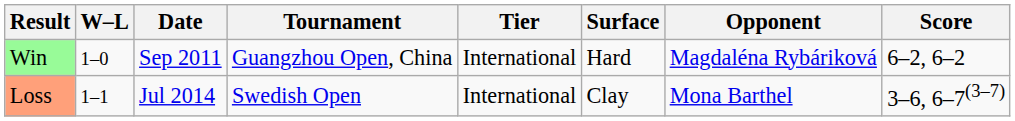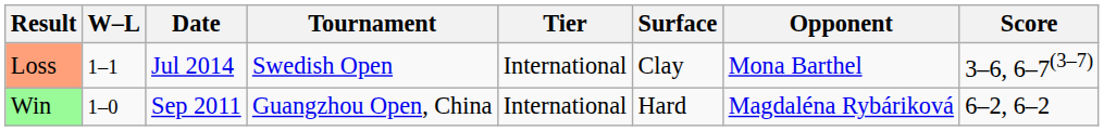rows swapped: Win <-> Loss
